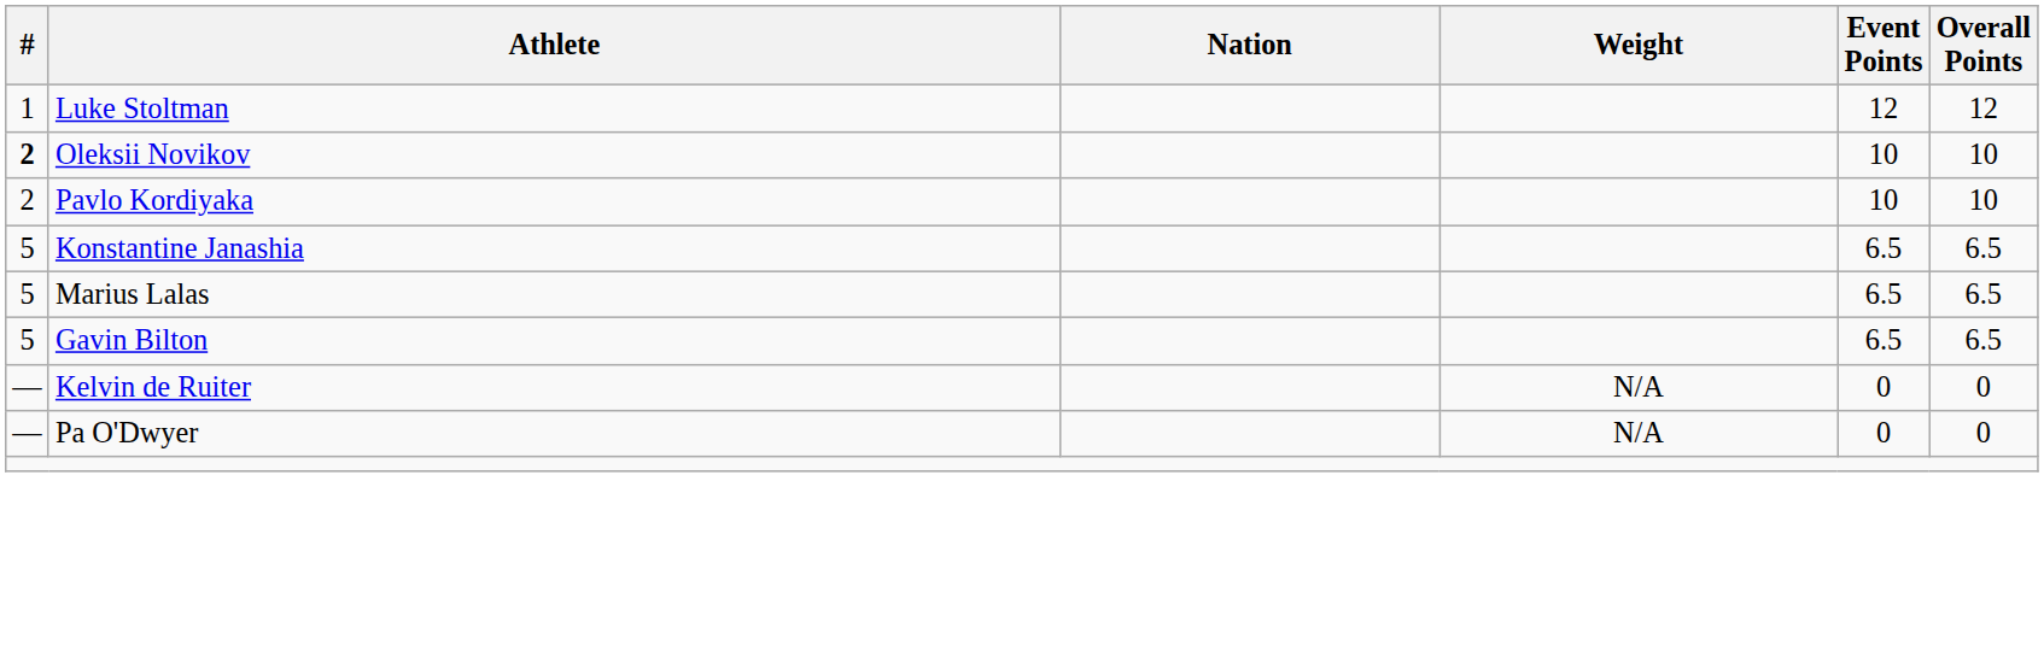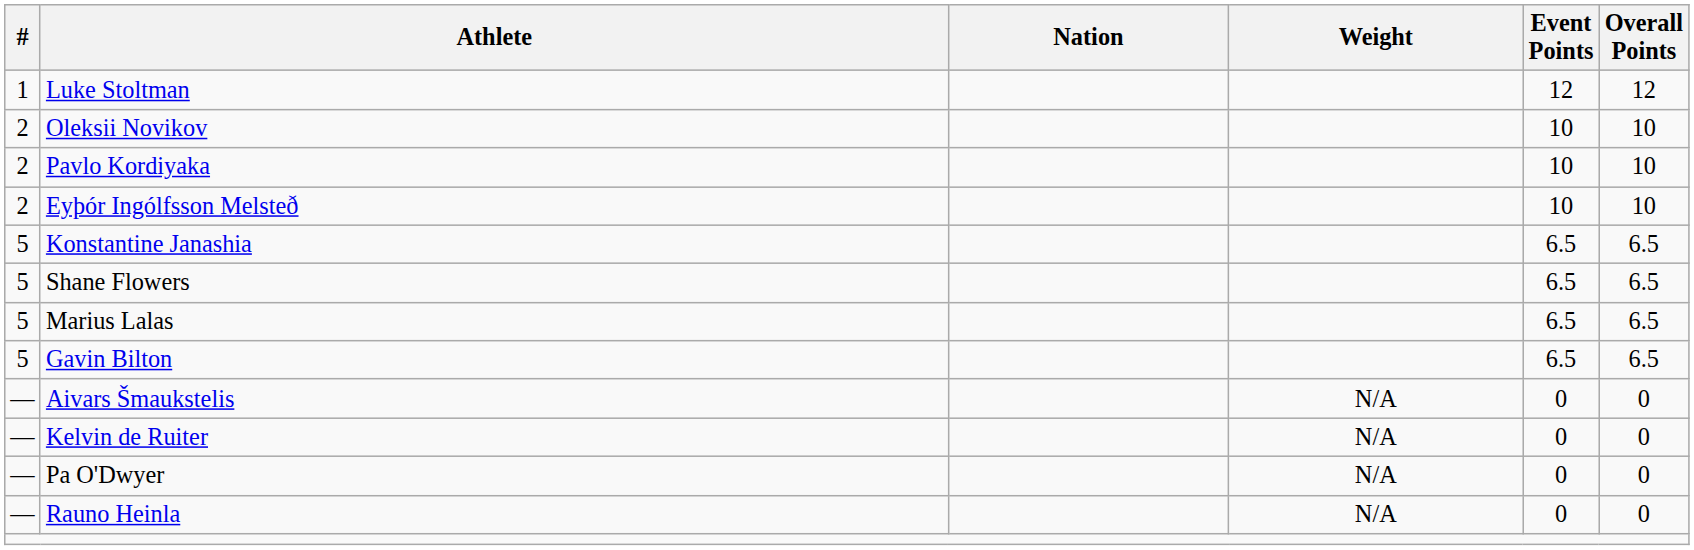Oleksii Novikov | #: bold -> normal
+ row: 2 | Eyþór Ingólfsson Melsteð | 10 | 10
+ row: 5 | Shane Flowers | 6.5 | 6.5
+ row: — | Aivars Šmaukstelis | N/A | 0 | 0
+ row: — | Rauno Heinla | N/A | 0 | 0
